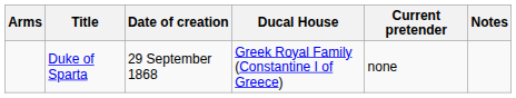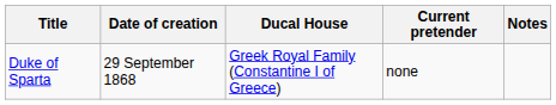- column: Arms
